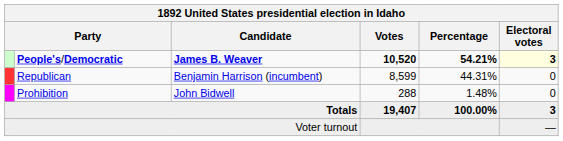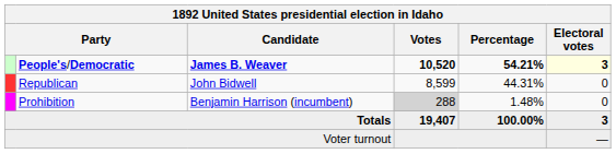Republican | Candidate: Benjamin Harrison (incumbent) -> John Bidwell
Prohibition | Candidate: John Bidwell -> Benjamin Harrison (incumbent)
Prohibition | Votes: no background -> lightgrey background
